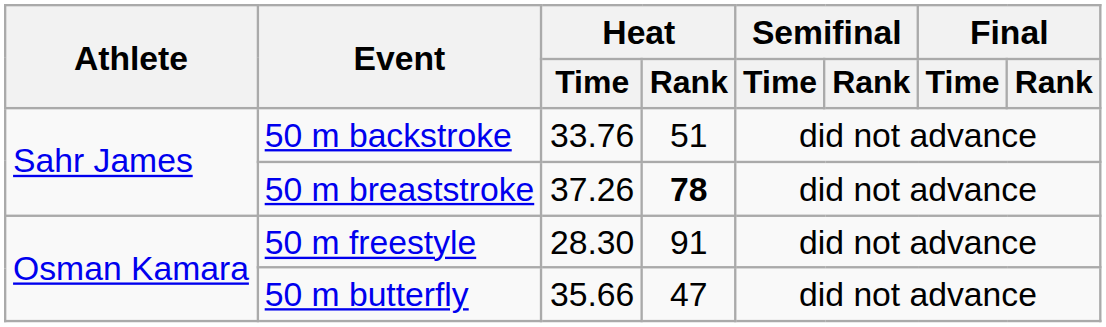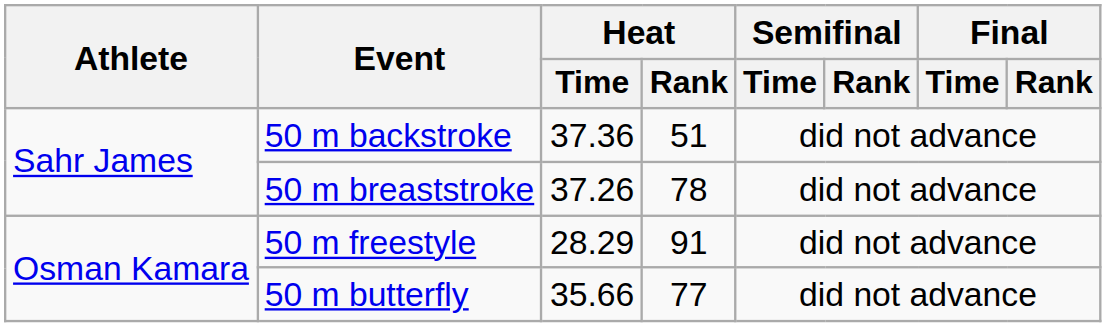50 m backstroke | Heat / Time: 33.76 -> 37.36
50 m breaststroke | Heat / Rank: bold -> normal
50 m freestyle | Heat / Time: 28.30 -> 28.29
50 m butterfly | Heat / Rank: 47 -> 77
